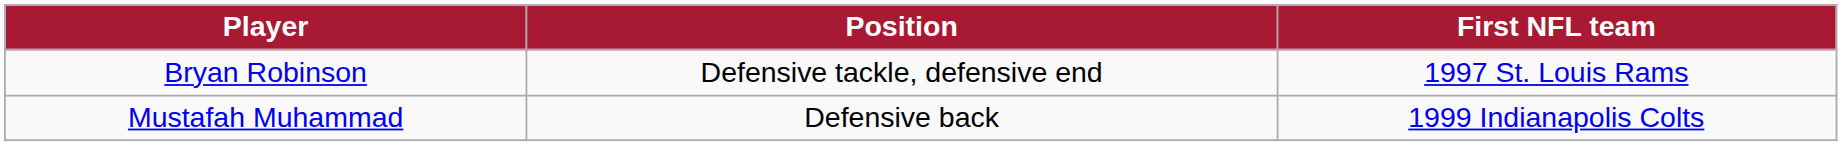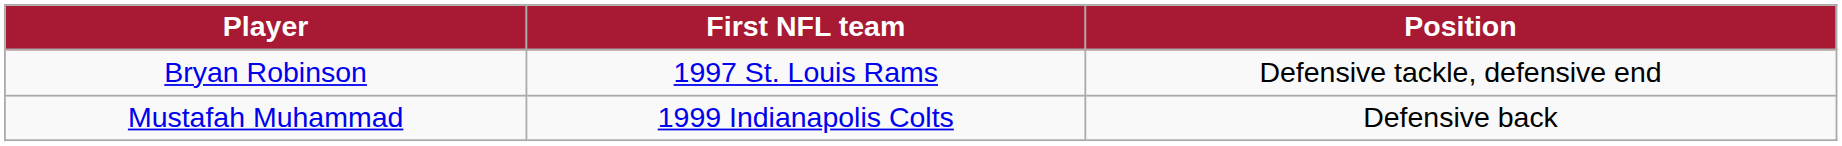columns swapped: Position <-> First NFL team
